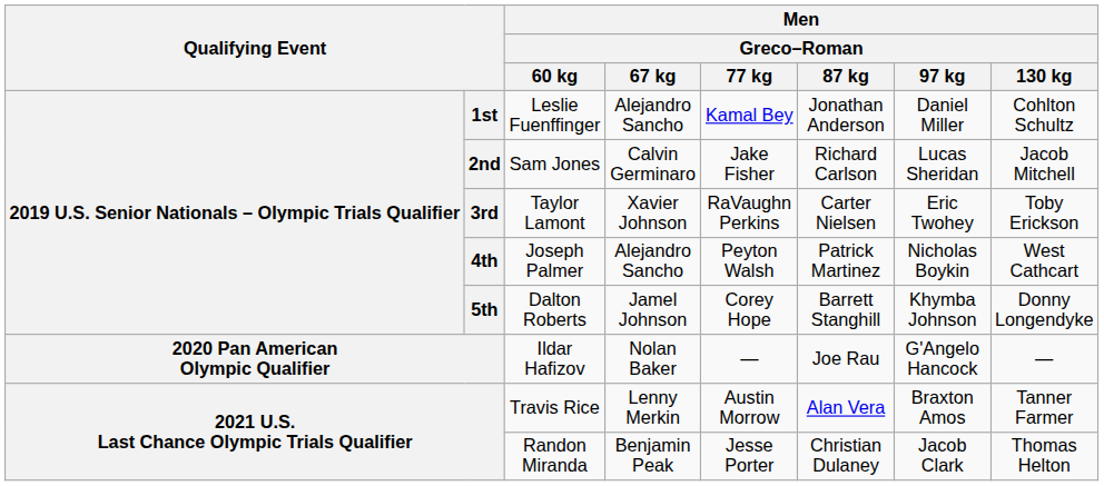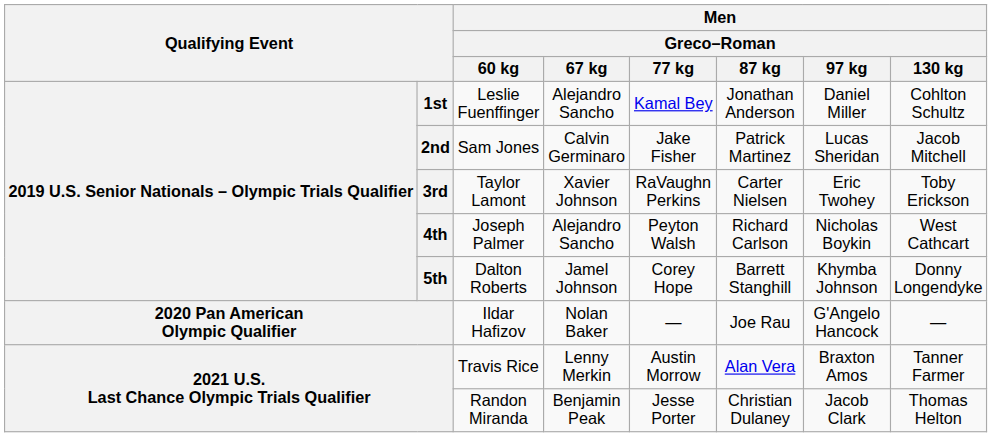Sam Jones | Men / Greco–Roman / 87 kg: Richard Carlson -> Patrick Martinez
Joseph Palmer | Men / Greco–Roman / 87 kg: Patrick Martinez -> Richard Carlson
